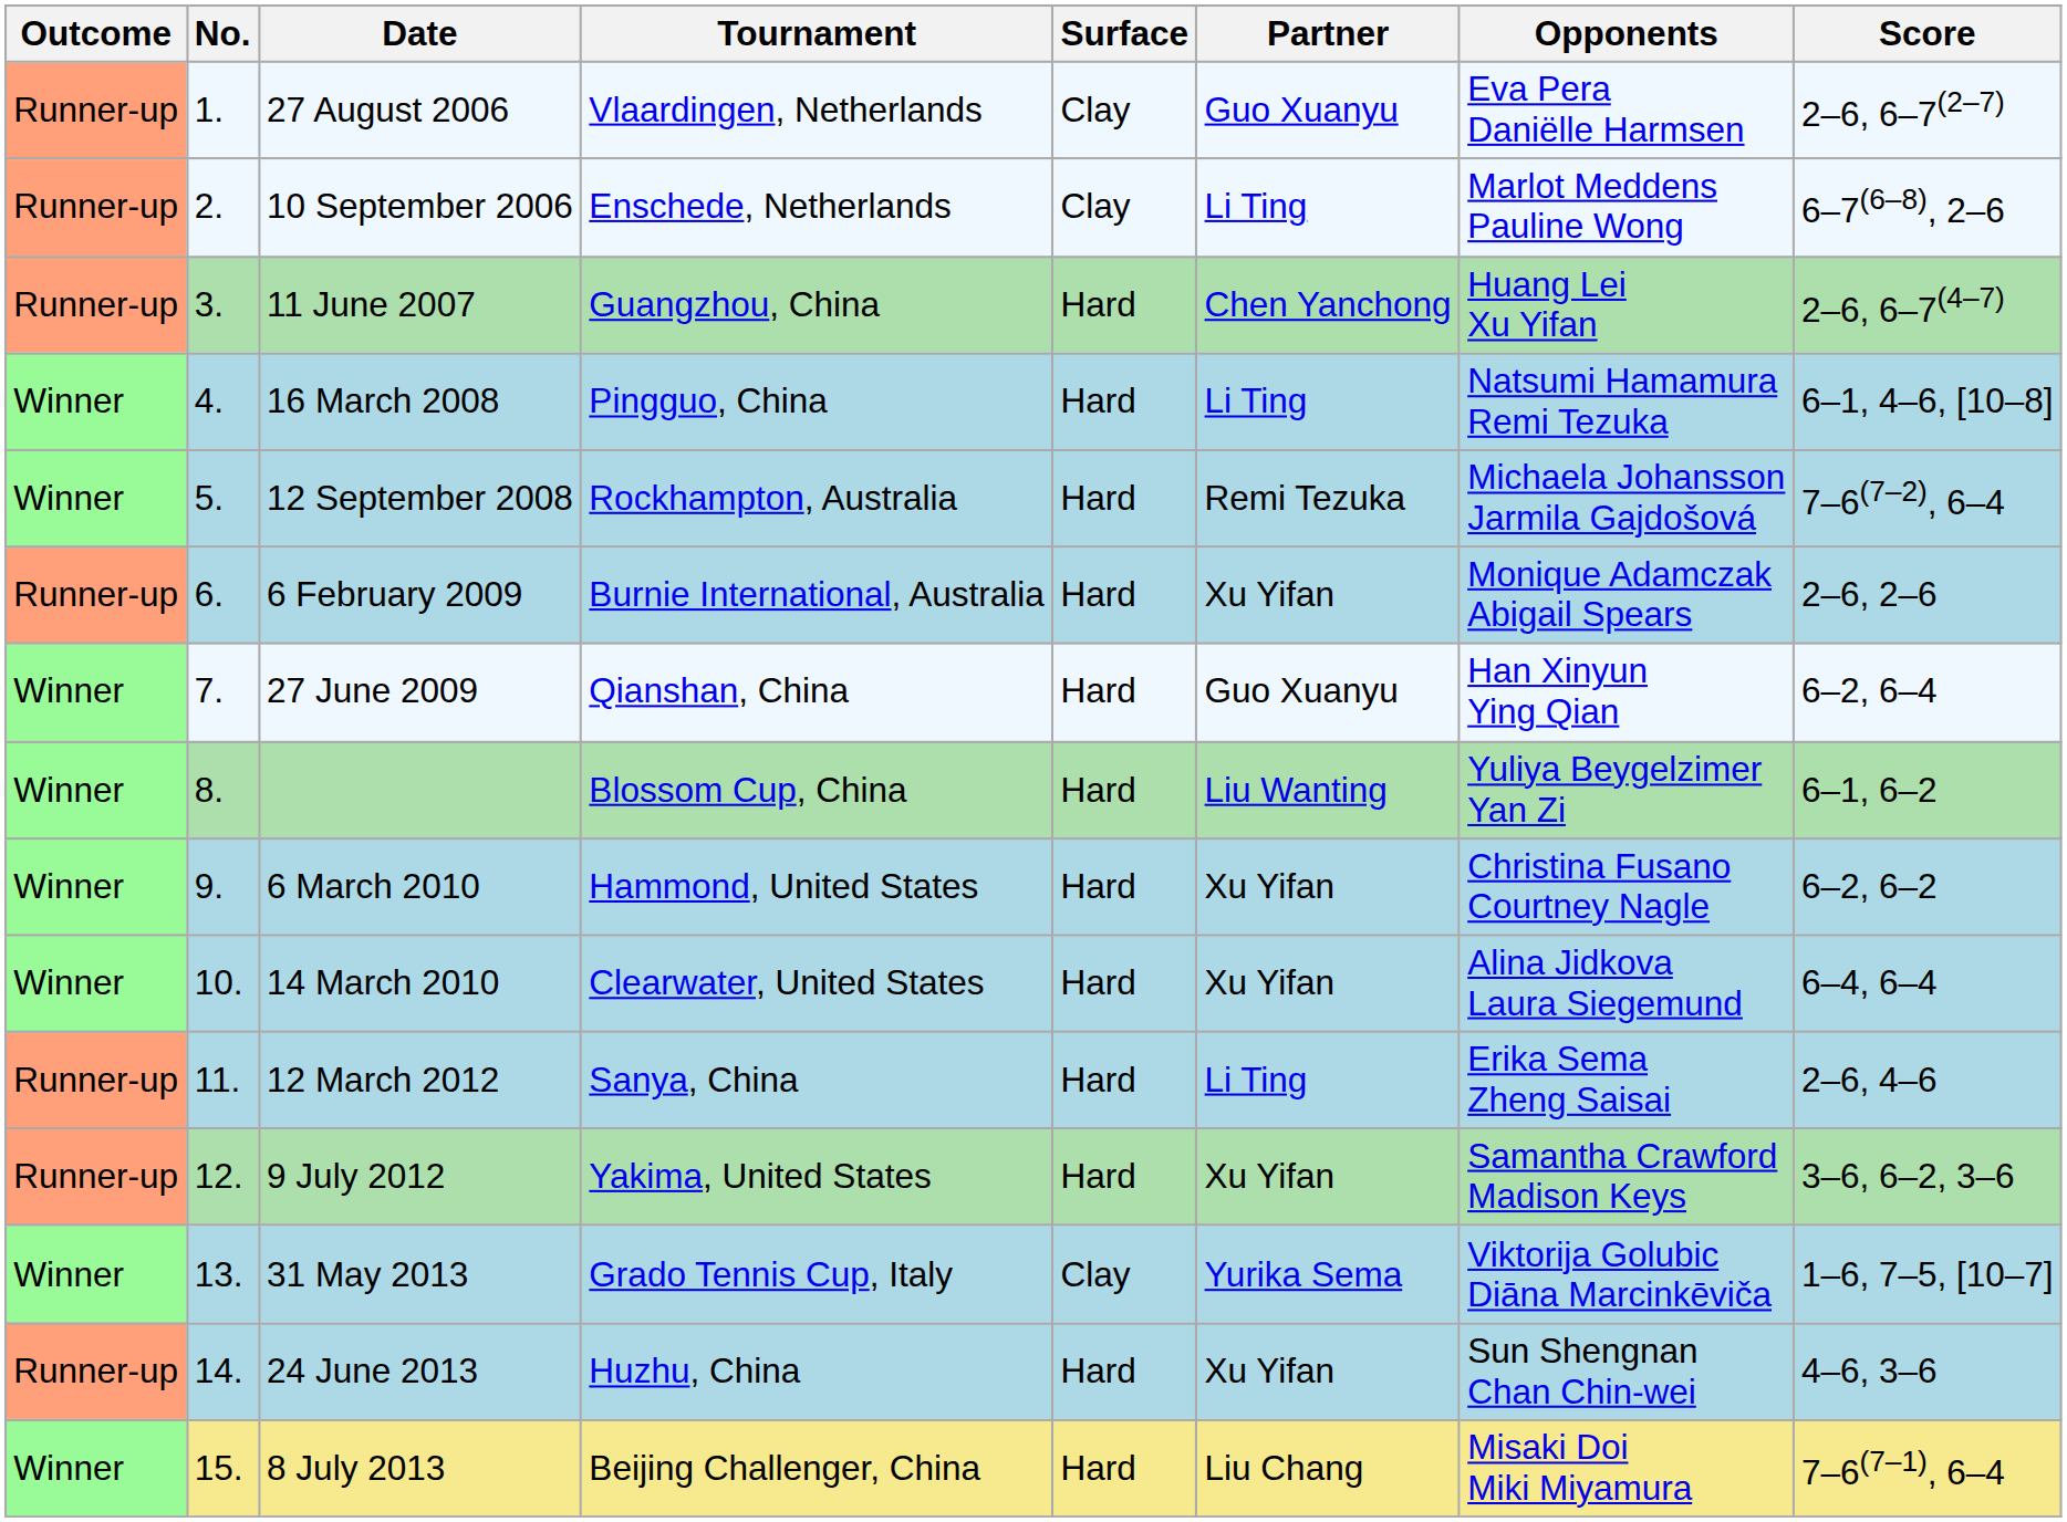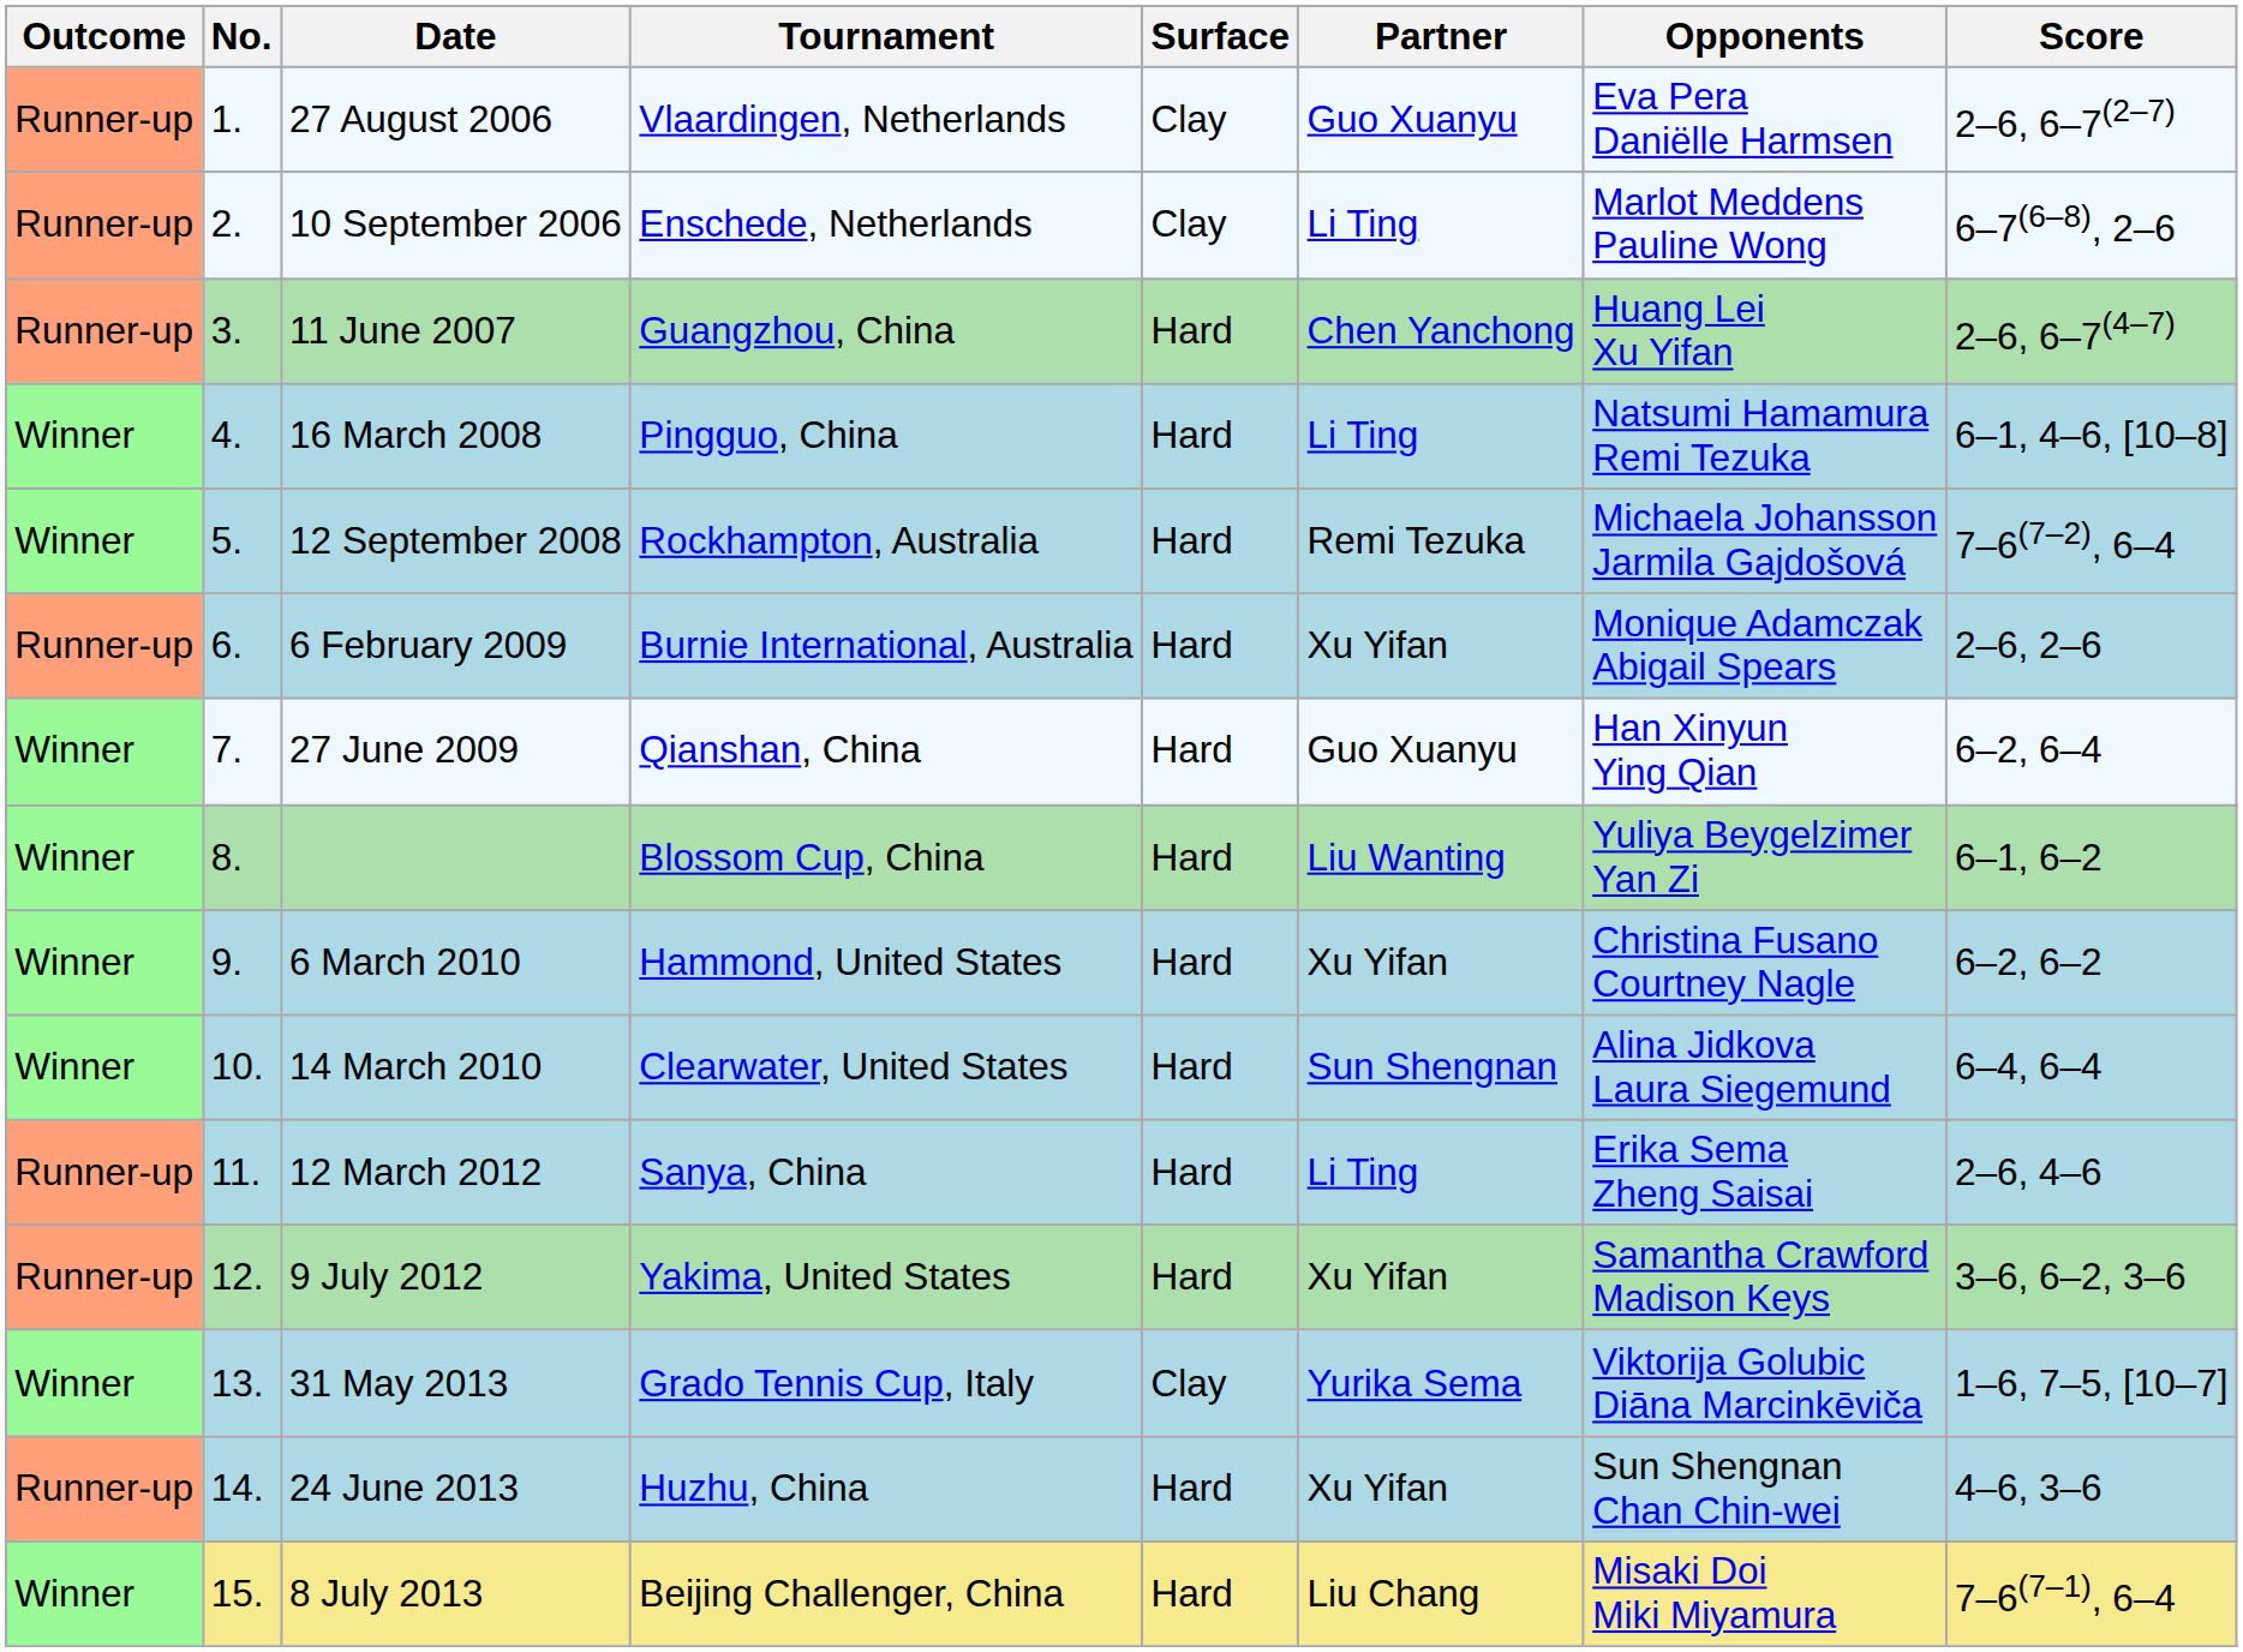14 March 2010 | Partner: Xu Yifan -> Sun Shengnan
